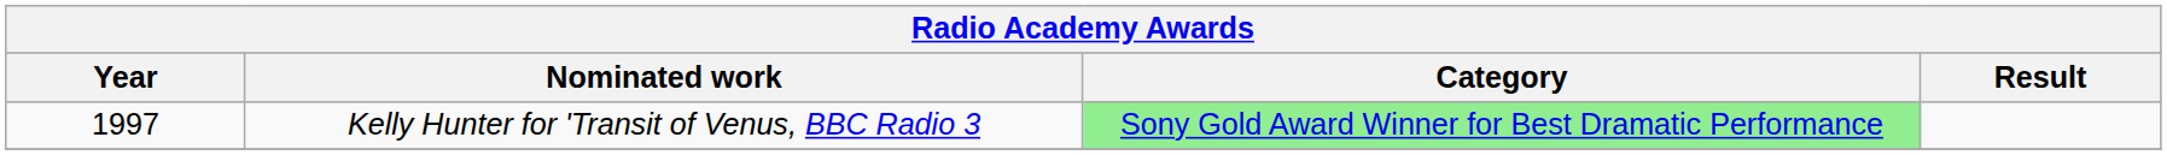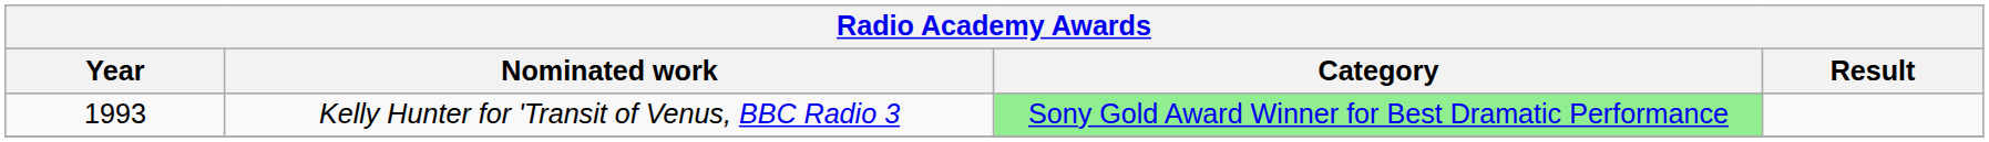Kelly Hunter for 'Transit of Venus, BBC Radio 3 | Year: 1997 -> 1993
